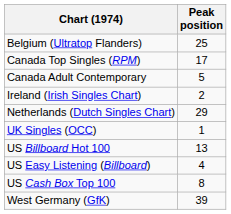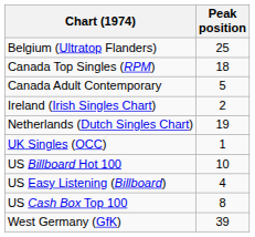Canada Top Singles (RPM) | Peak position: 17 -> 18
Netherlands (Dutch Singles Chart) | Peak position: 29 -> 19
US Billboard Hot 100 | Peak position: 13 -> 10
